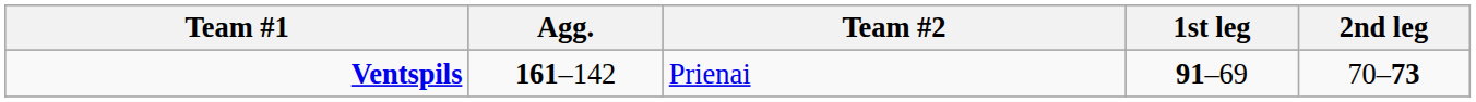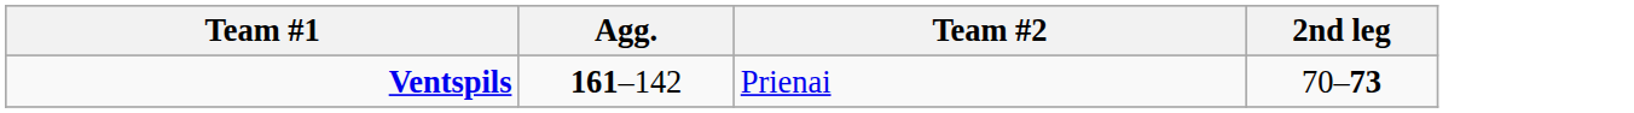- column: 1st leg | 91–69
